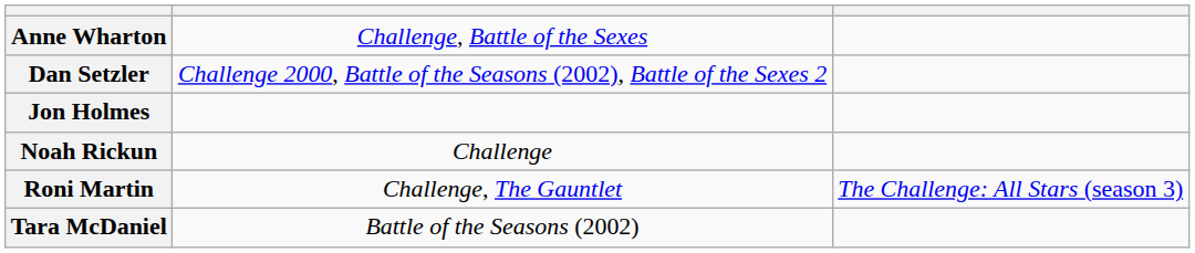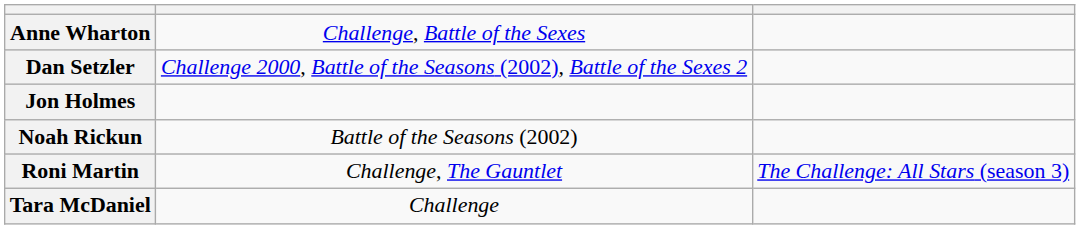Noah Rickun | column 2: Challenge -> Battle of the Seasons (2002)
Tara McDaniel | column 2: Battle of the Seasons (2002) -> Challenge
